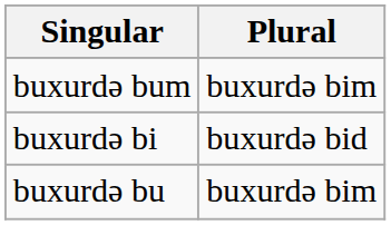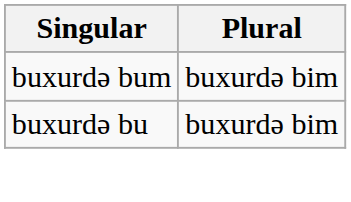- row: buxurdə bi | buxurdə bid
